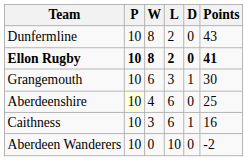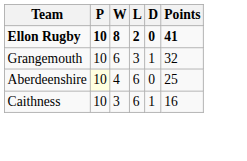- row: Dunfermline | 10 | 8 | 2 | 0 | 43
Grangemouth | Points: 30 -> 32
- row: Aberdeen Wanderers | 10 | 0 | 10 | 0 | -2
